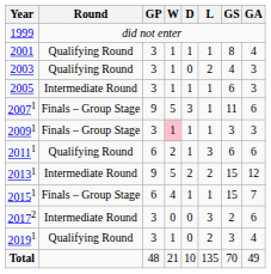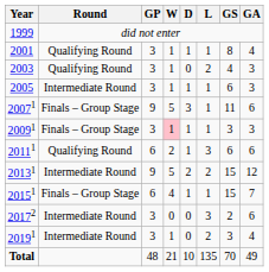20191 | Round: Qualifying Round -> Intermediate Round
